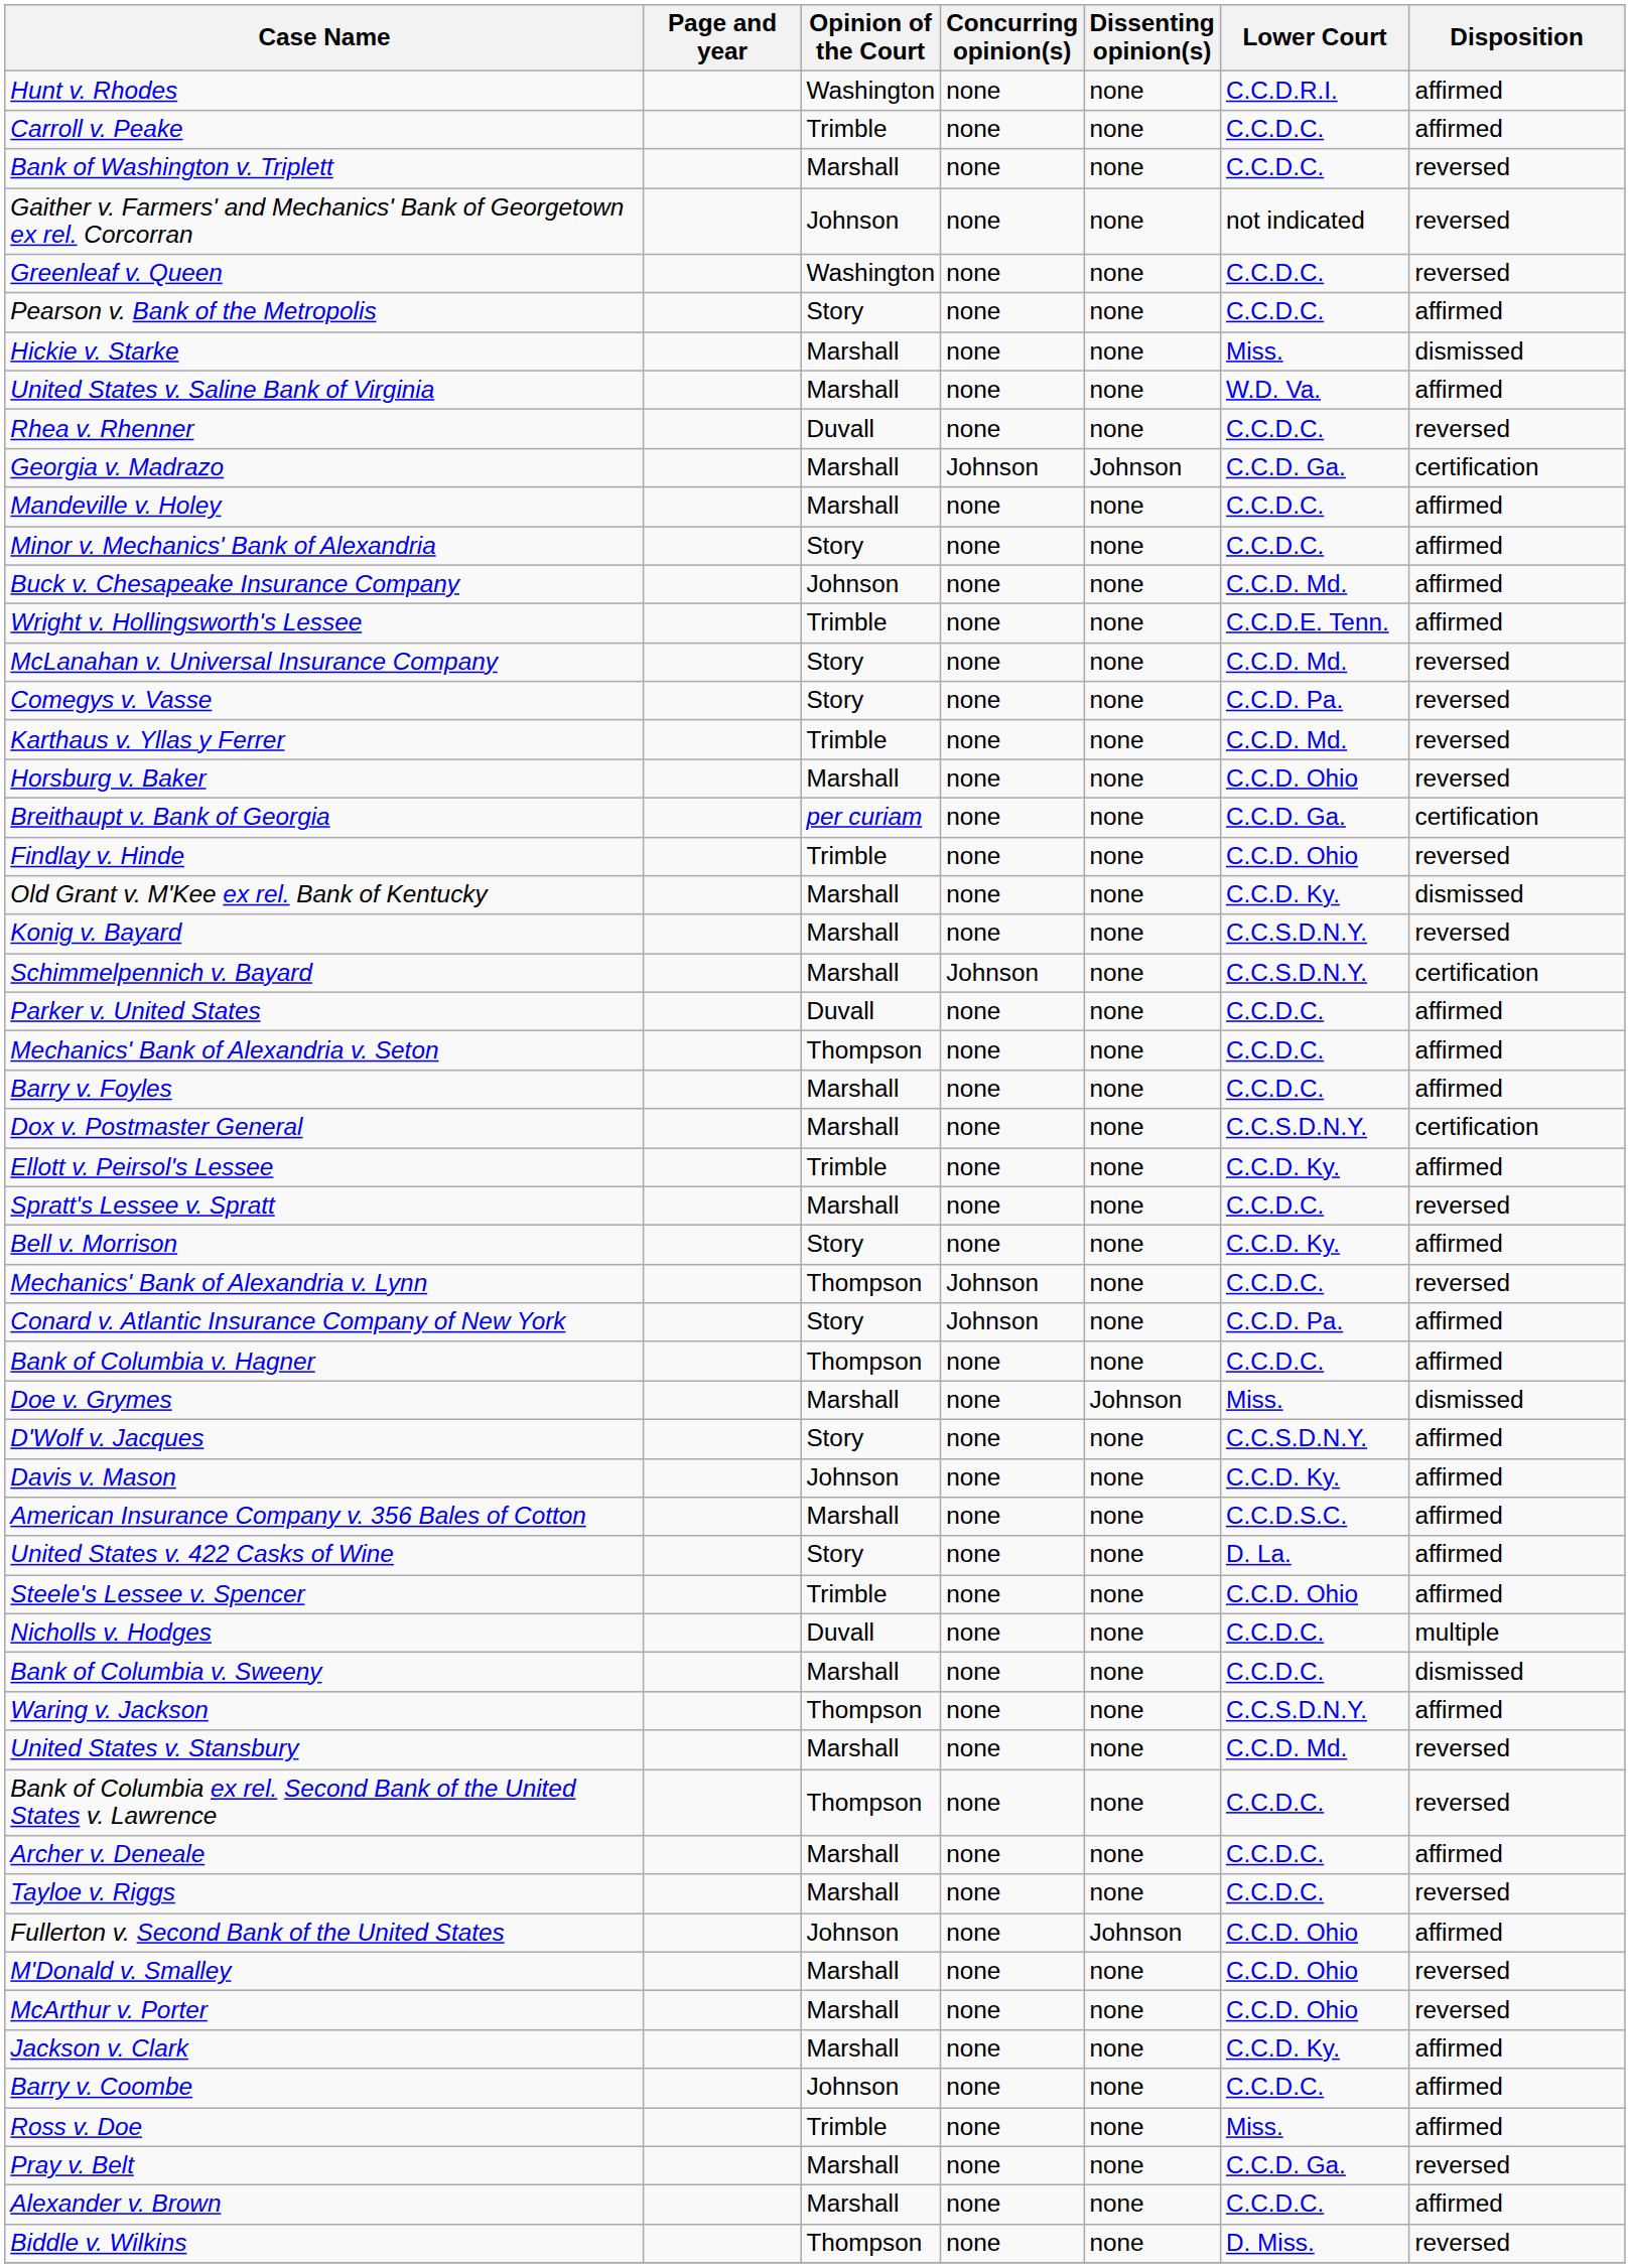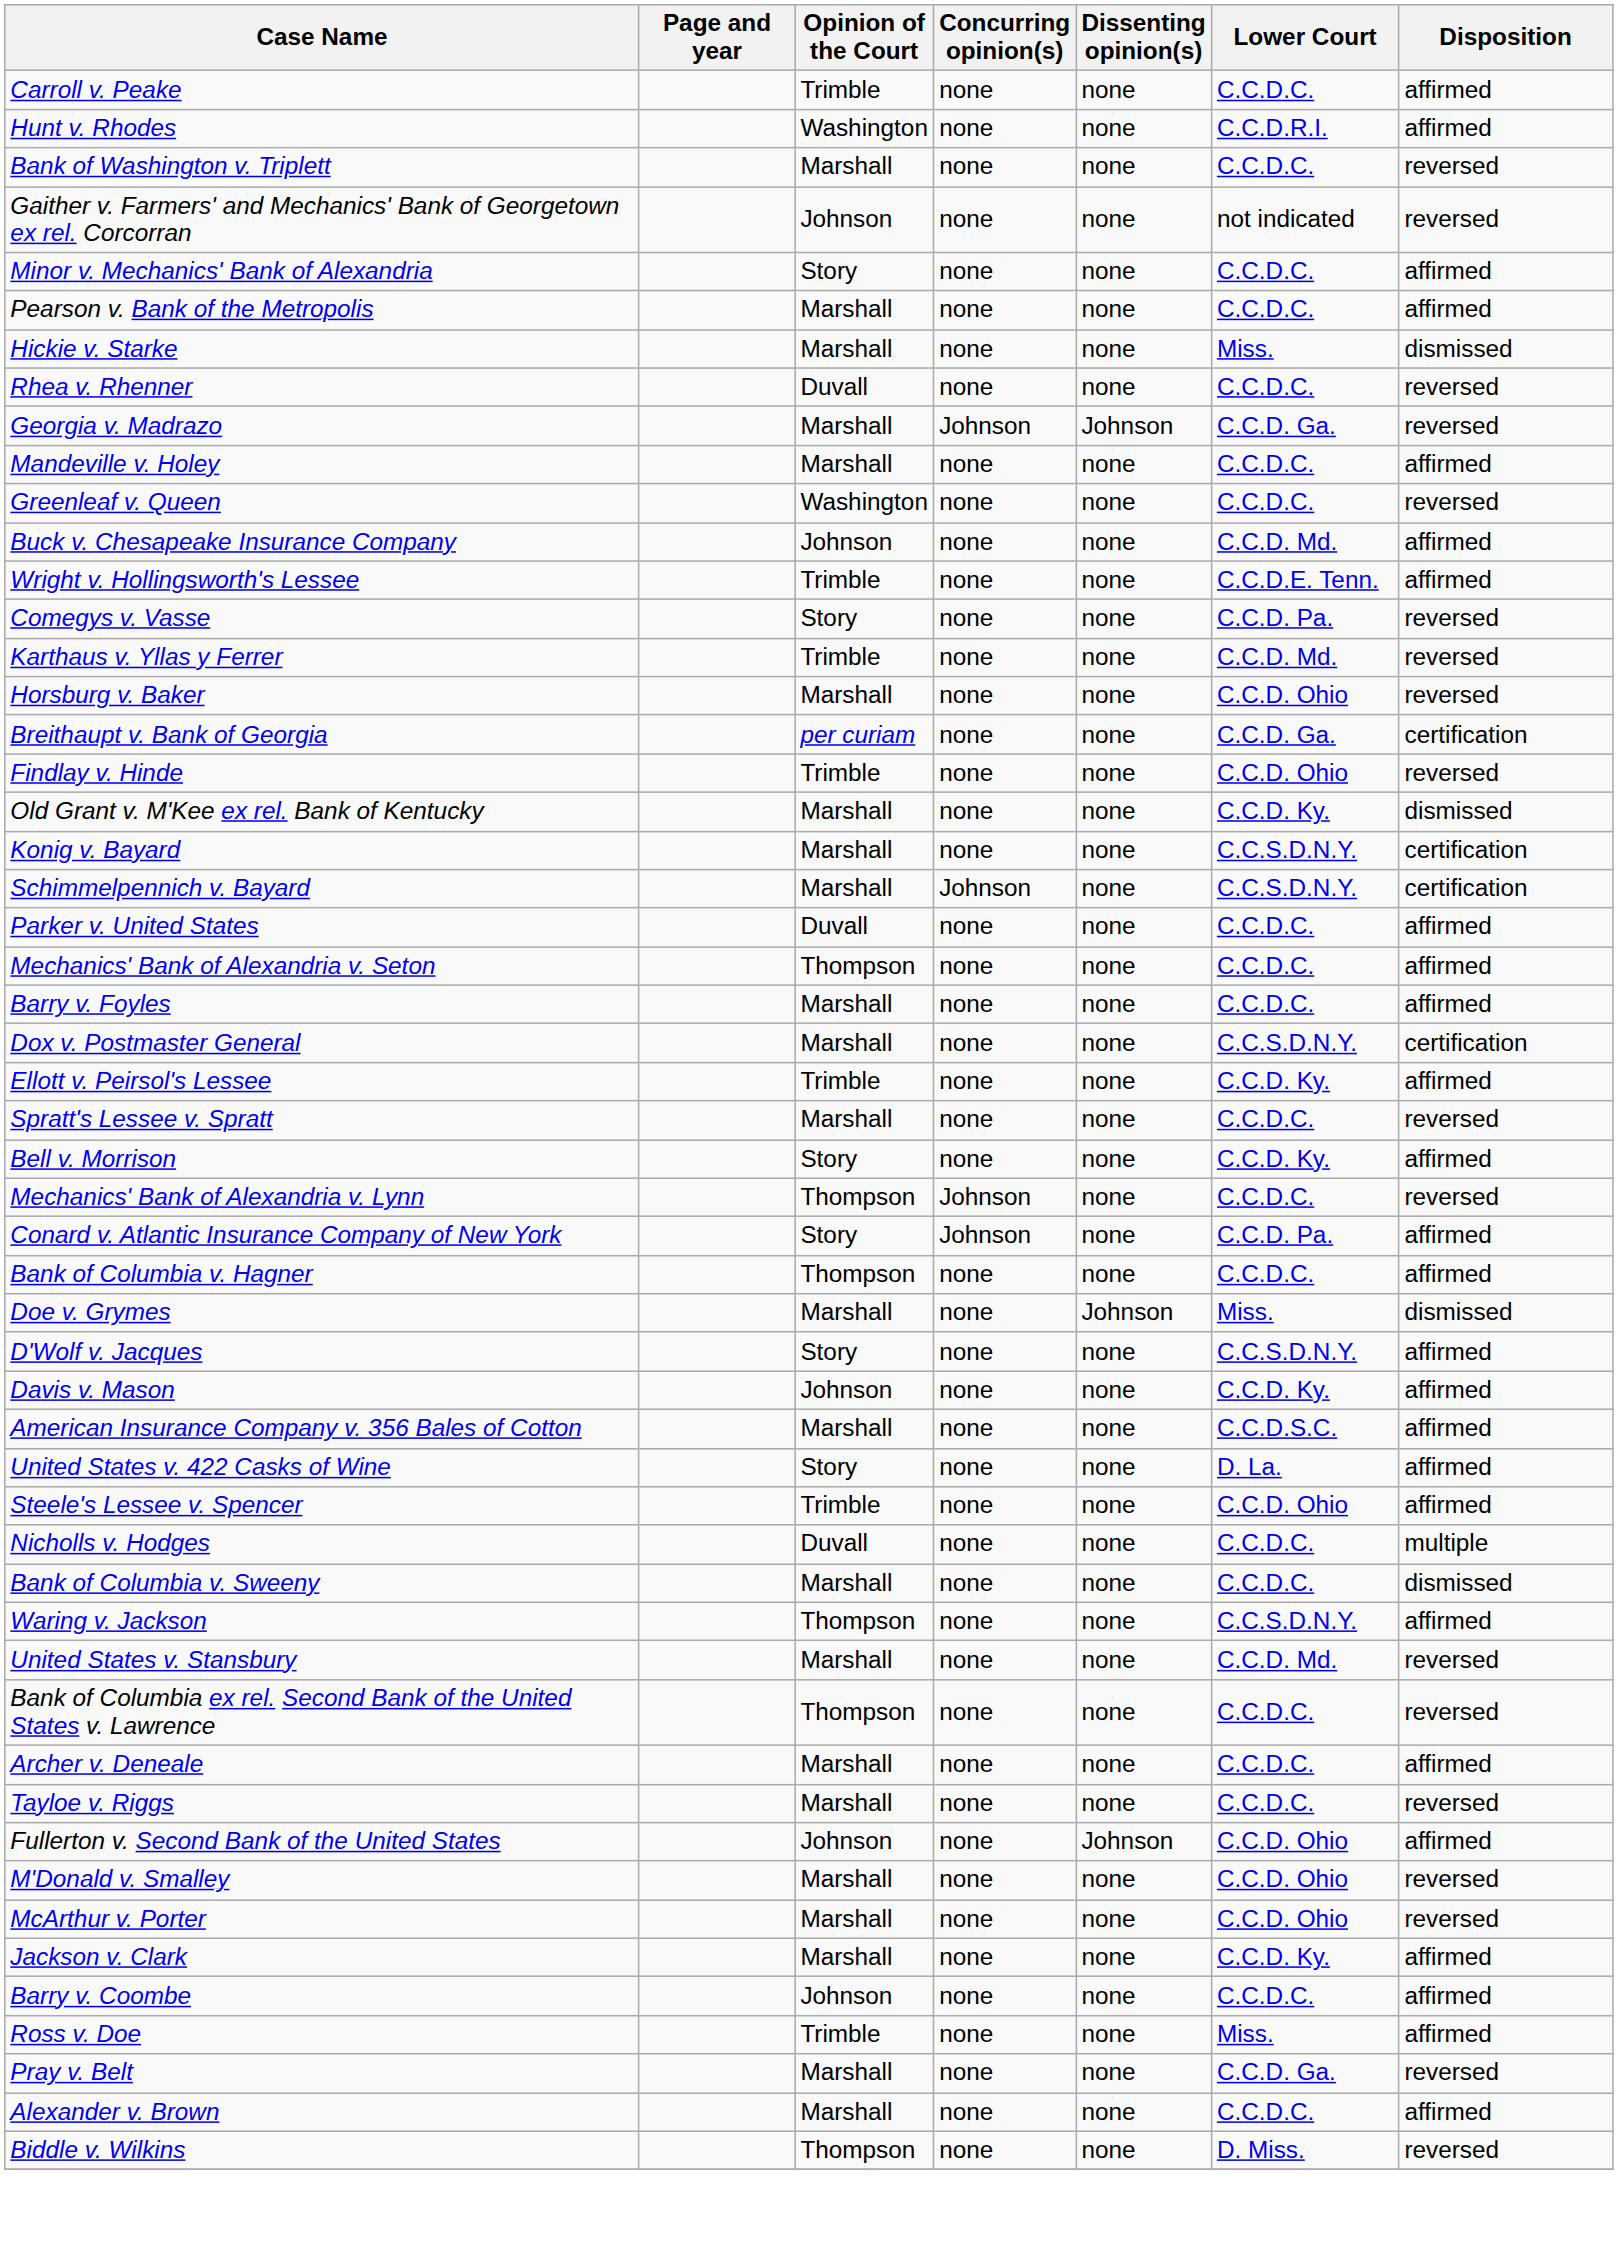rows swapped: Hunt v. Rhodes <-> Carroll v. Peake
rows swapped: Minor v. Mechanics' Bank of Alexandria <-> Greenleaf v. Queen
Pearson v. Bank of the Metropolis | Opinion of the Court: Story -> Marshall
- row: United States v. Saline Bank of Virginia | Marshall | none | none | W.D. Va. | affirmed
Georgia v. Madrazo | Disposition: certification -> reversed
- row: McLanahan v. Universal Insurance Company | Story | none | none | C.C.D. Md. | reversed
Konig v. Bayard | Disposition: reversed -> certification
